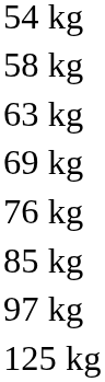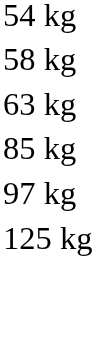- row: 69 kg
- row: 76 kg
